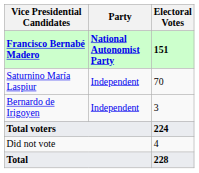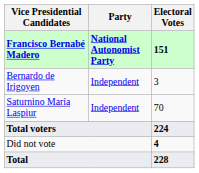rows swapped: Saturnino María Laspiur <-> Bernardo de Irigoyen
Did not vote | Electoral Votes: normal -> bold
